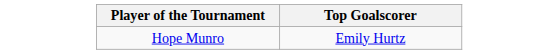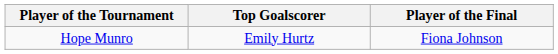+ column: Player of the Final | Fiona Johnson
